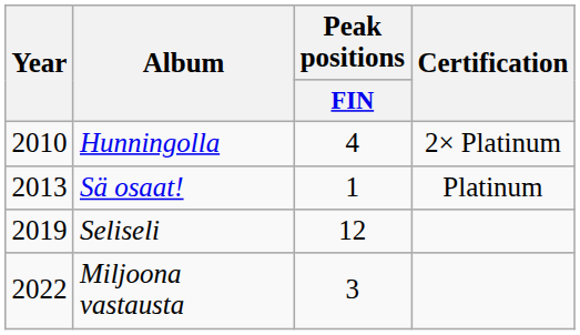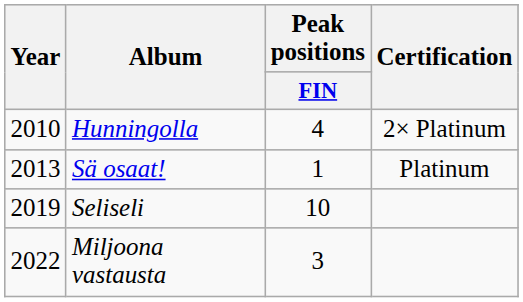Seliseli | Peak positions / FIN: 12 -> 10
